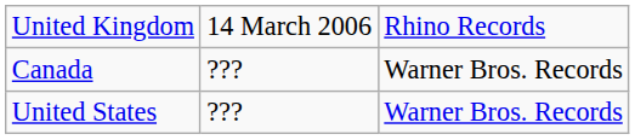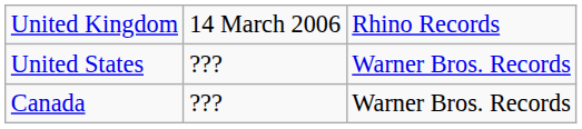rows swapped: United States <-> Canada
